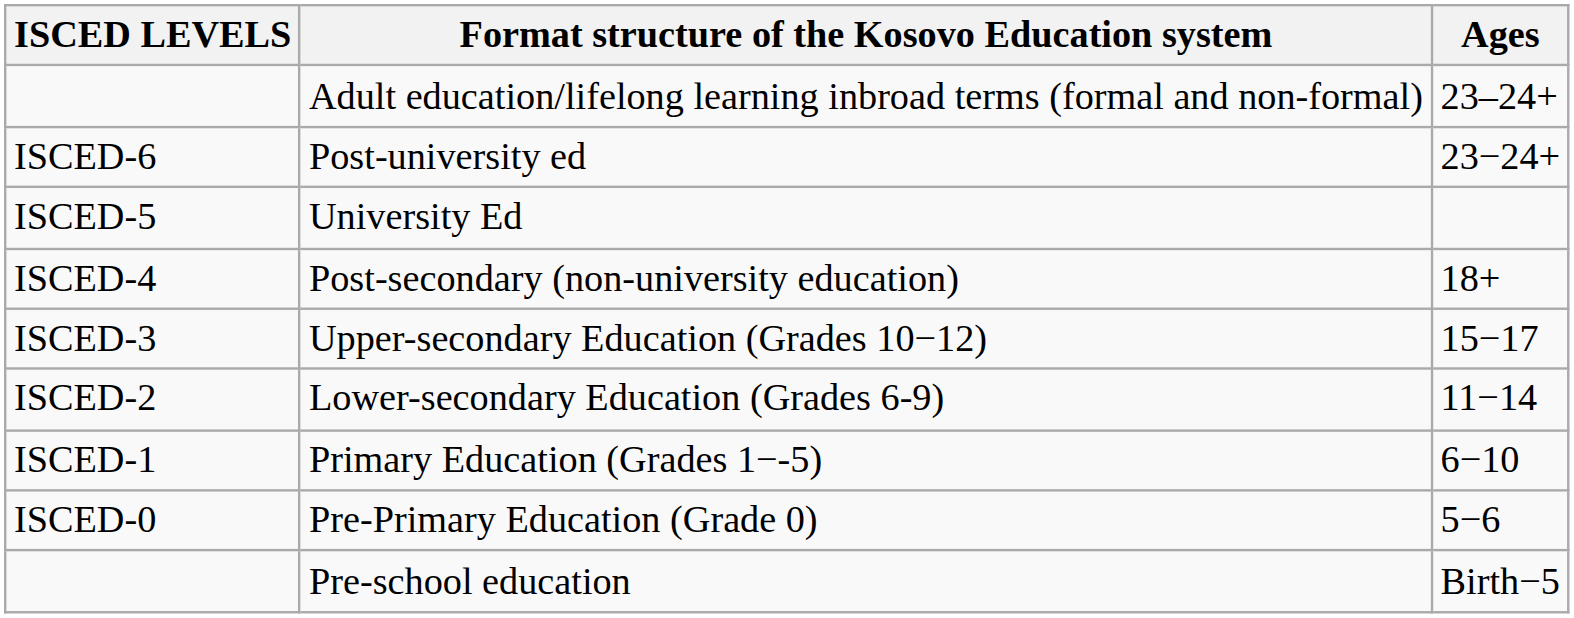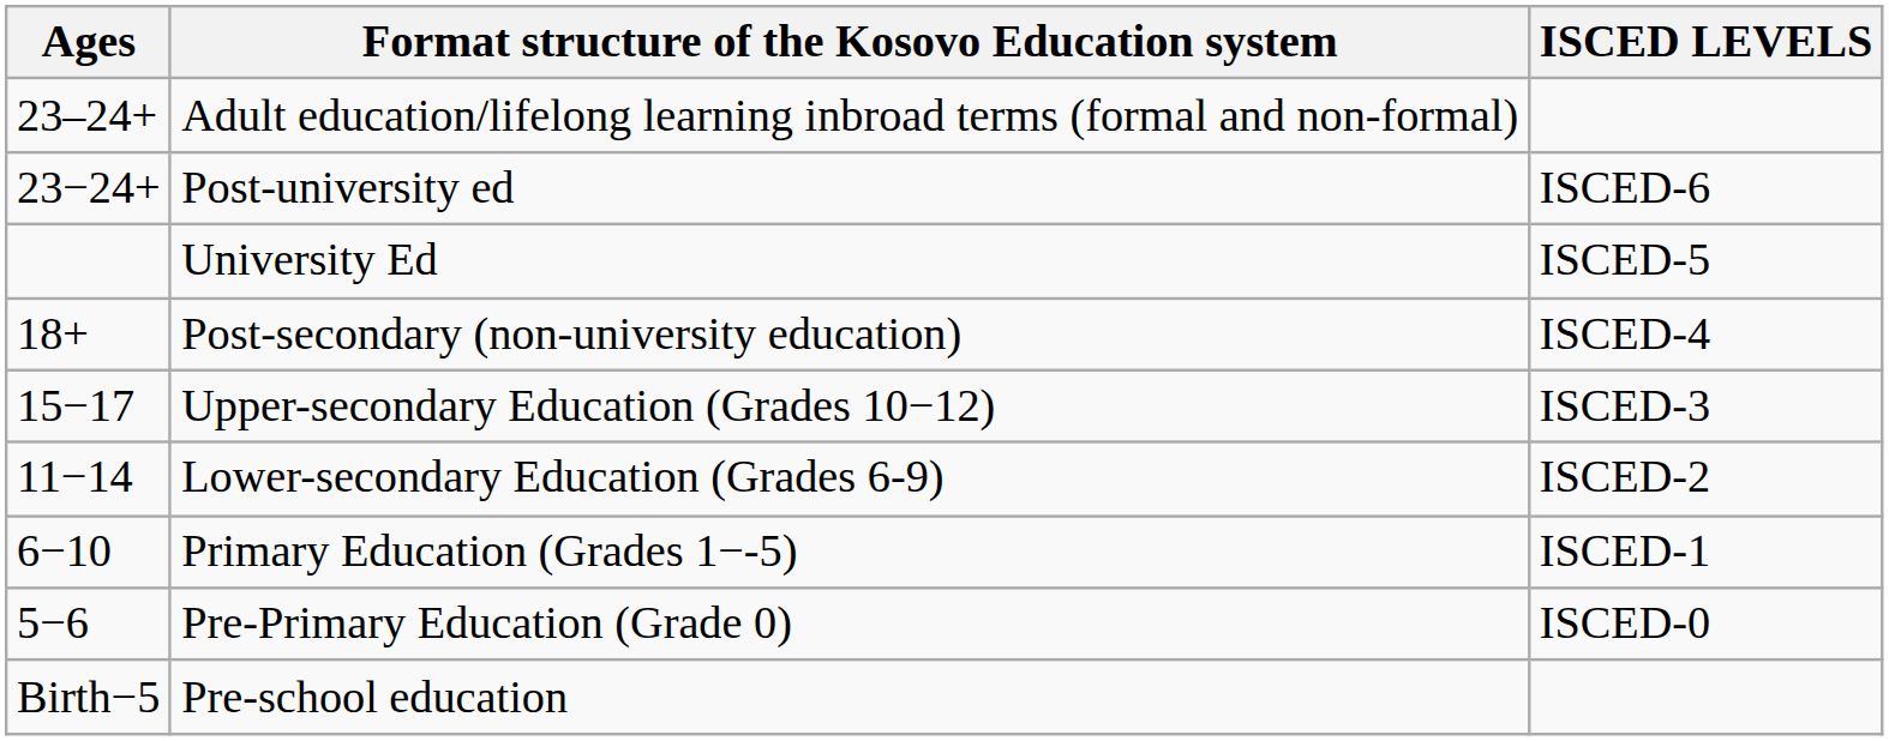columns swapped: ISCED LEVELS <-> Ages
